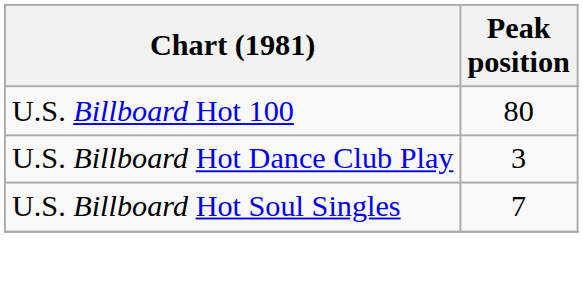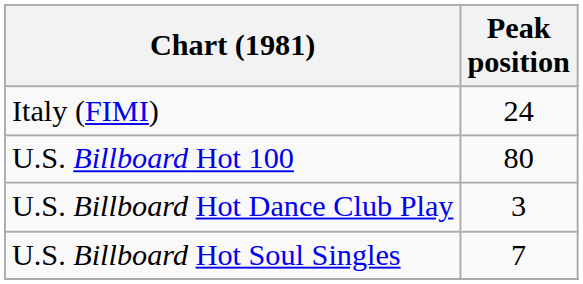+ row: Italy (FIMI) | 24
